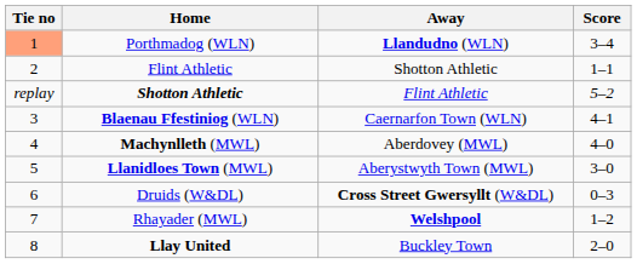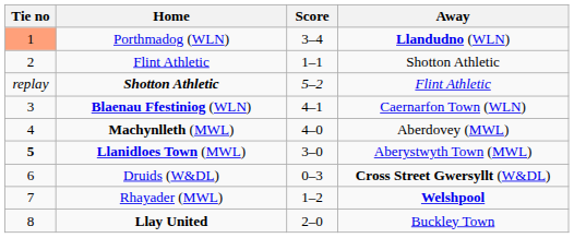columns swapped: Score <-> Away
Llanidloes Town (MWL) | Tie no: normal -> bold
